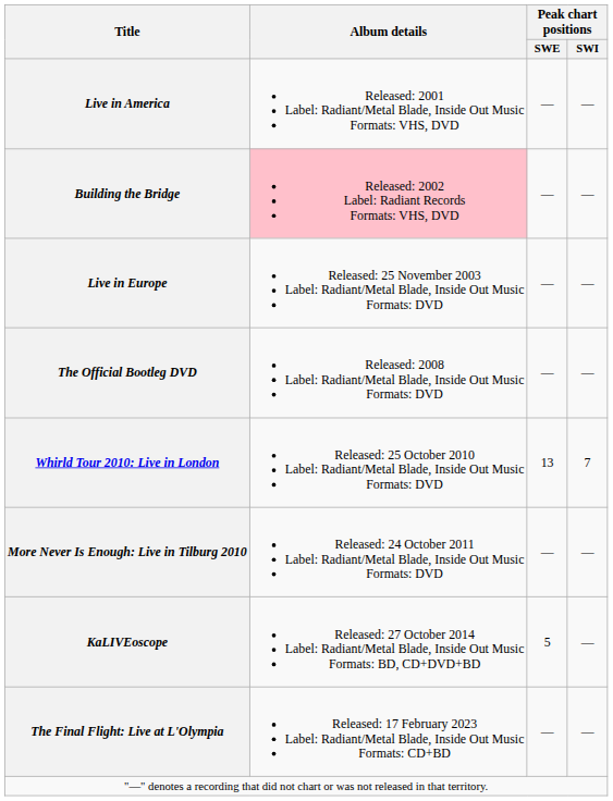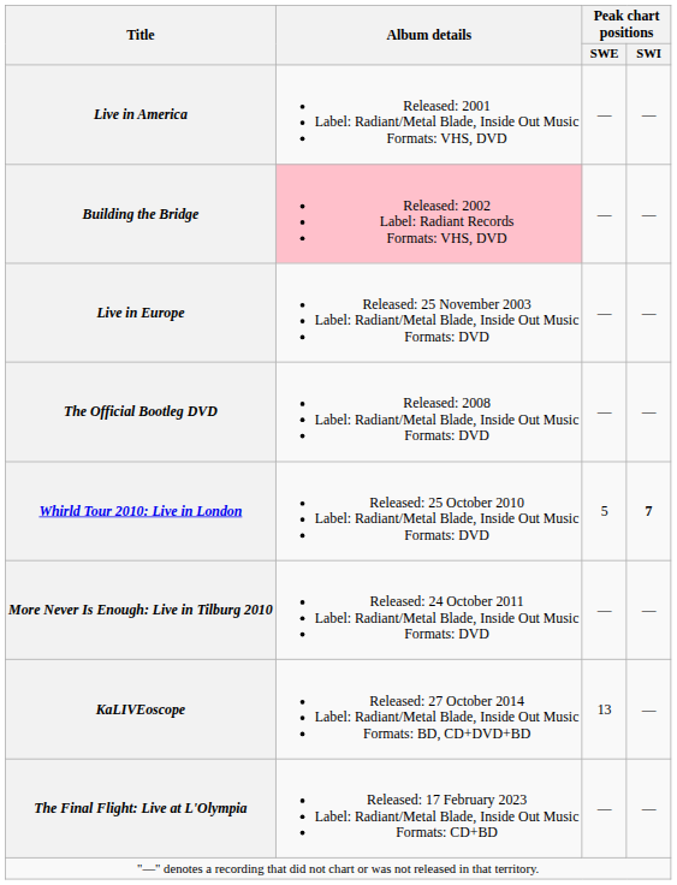Whirld Tour 2010: Live in London | Peak chart positions / SWE: 13 -> 5
Whirld Tour 2010: Live in London | Peak chart positions / SWI: normal -> bold
KaLIVEoscope | Peak chart positions / SWE: 5 -> 13
